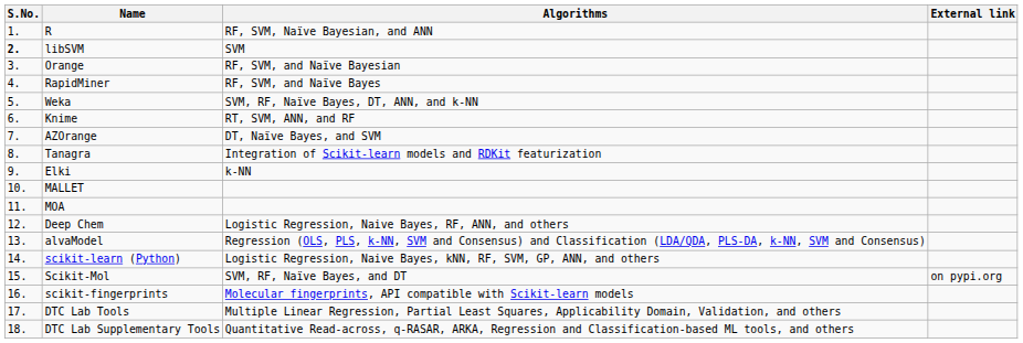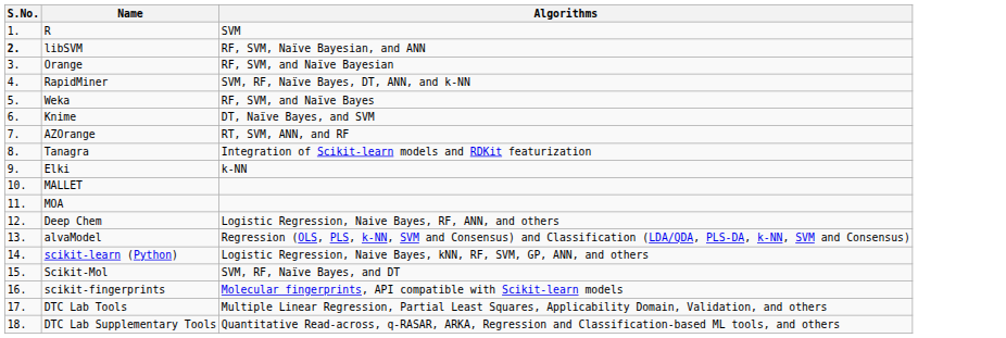- column: External link | on pypi.org
R | Algorithms: RF, SVM, Naïve Bayesian, and ANN -> SVM
libSVM | Algorithms: SVM -> RF, SVM, Naïve Bayesian, and ANN
RapidMiner | Algorithms: RF, SVM, and Naïve Bayes -> SVM, RF, Naïve Bayes, DT, ANN, and k-NN
Weka | Algorithms: SVM, RF, Naïve Bayes, DT, ANN, and k-NN -> RF, SVM, and Naïve Bayes
Knime | Algorithms: RT, SVM, ANN, and RF -> DT, Naïve Bayes, and SVM
AZOrange | Algorithms: DT, Naïve Bayes, and SVM -> RT, SVM, ANN, and RF
